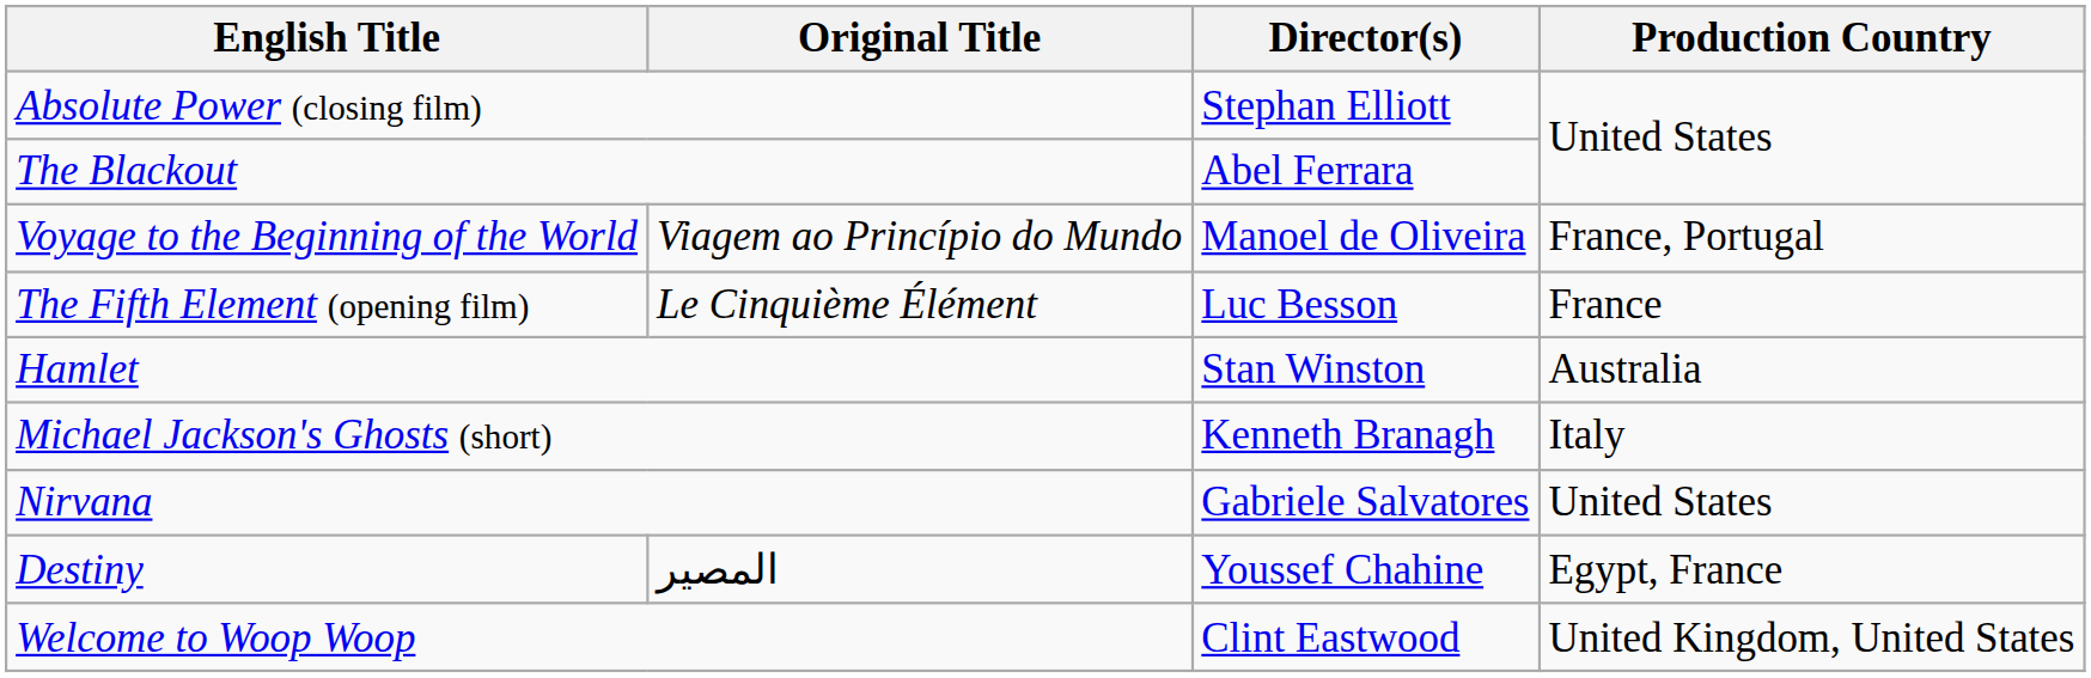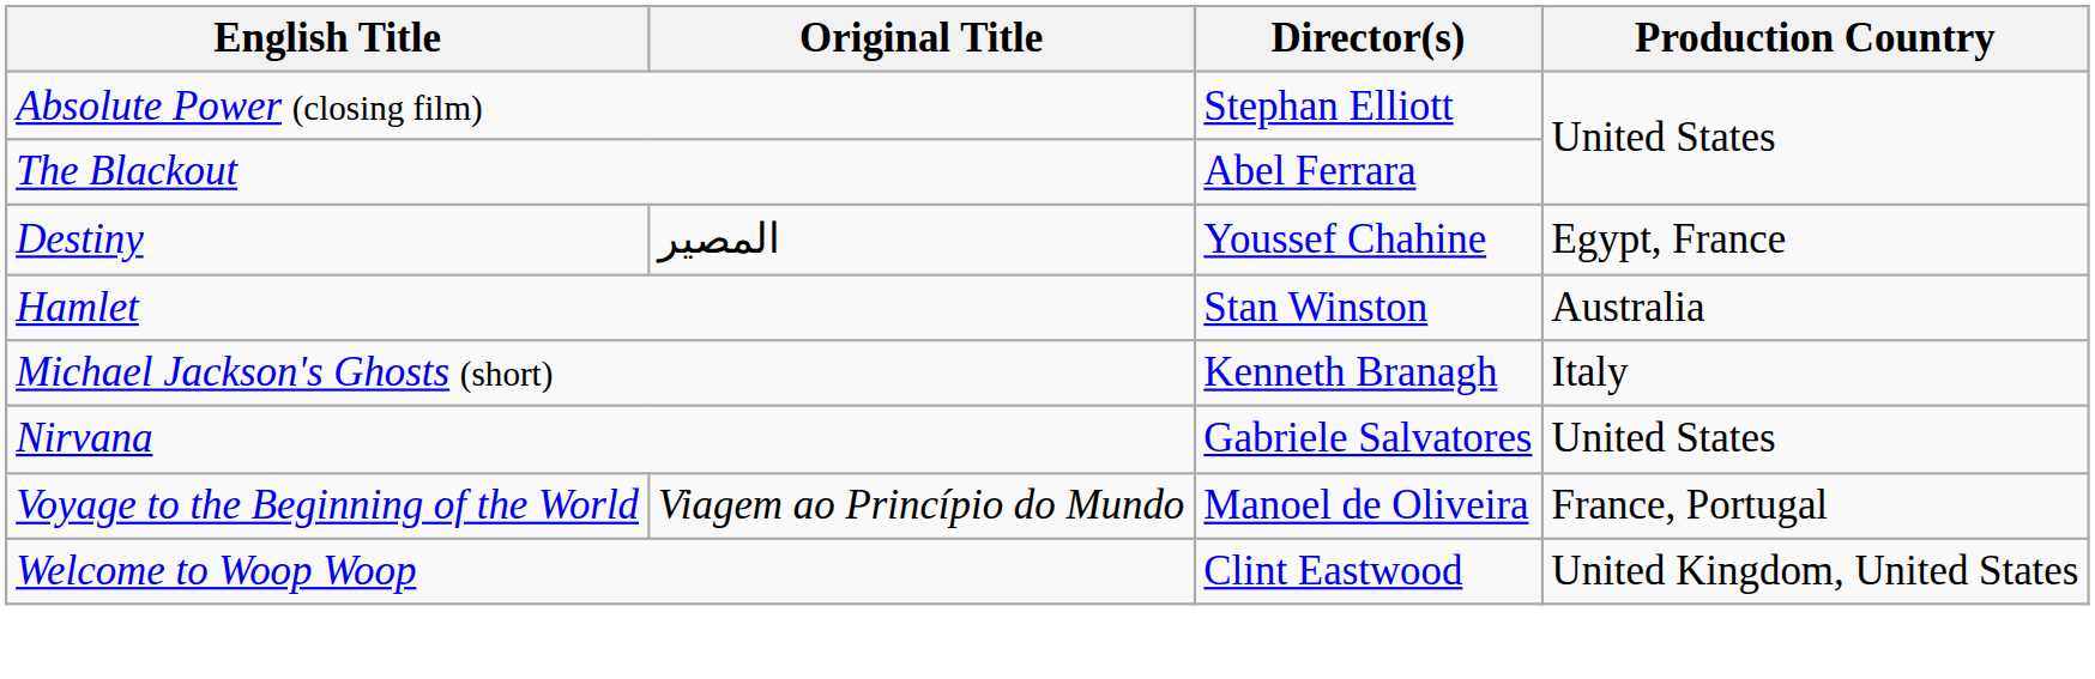rows swapped: Destiny <-> Voyage to the Beginning of the World
- row: The Fifth Element (opening film) | Le Cinquième Élément | Luc Besson | France
